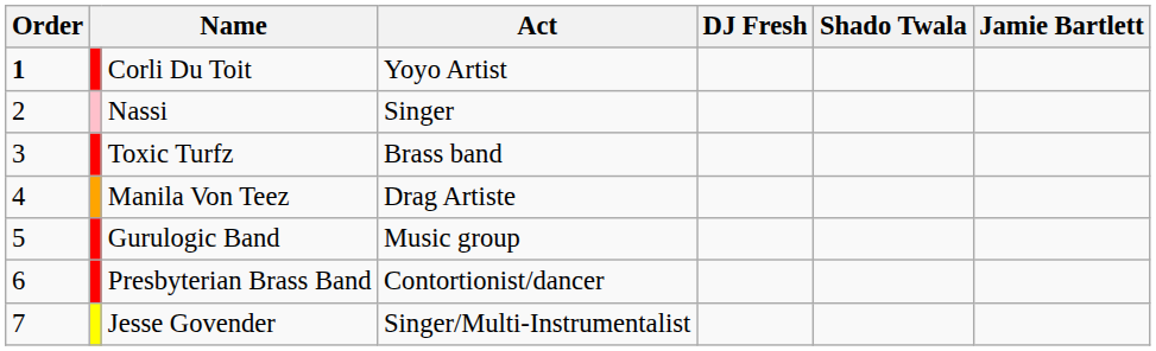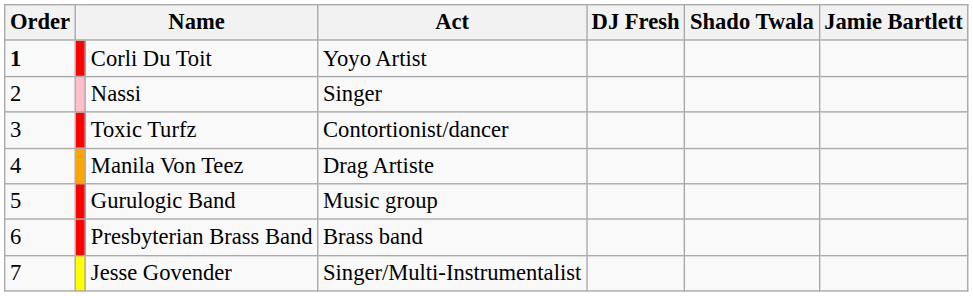Toxic Turfz | Act: Brass band -> Contortionist/dancer
Presbyterian Brass Band | Act: Contortionist/dancer -> Brass band
